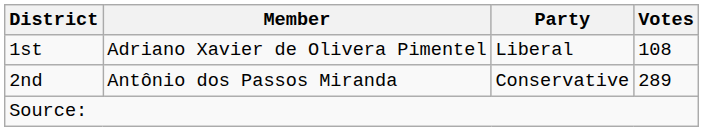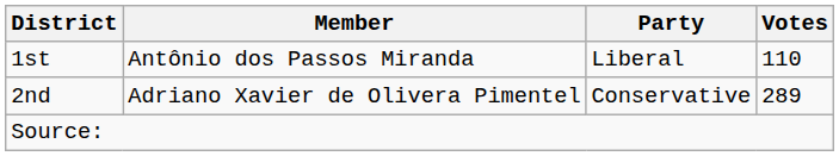1st | Member: Adriano Xavier de Olivera Pimentel -> Antônio dos Passos Miranda
1st | Votes: 108 -> 110
2nd | Member: Antônio dos Passos Miranda -> Adriano Xavier de Olivera Pimentel
